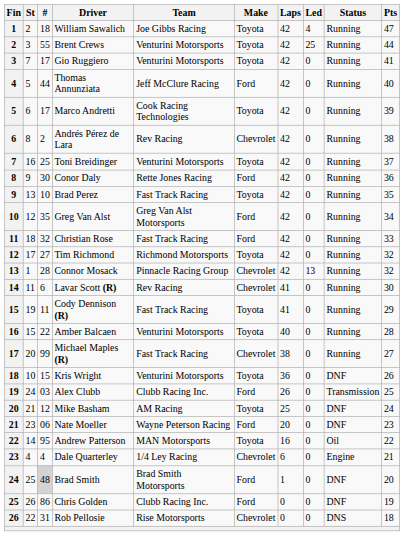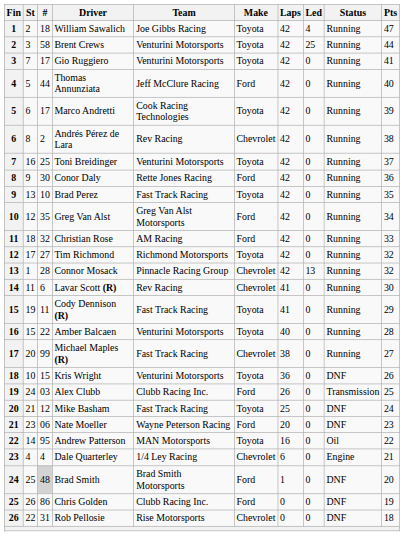Brent Crews | #: 55 -> 58
Christian Rose | Team: Fast Track Racing -> AM Racing
Mike Basham | Team: AM Racing -> Fast Track Racing
Rob Pellosie | Status: DNS -> DNF
